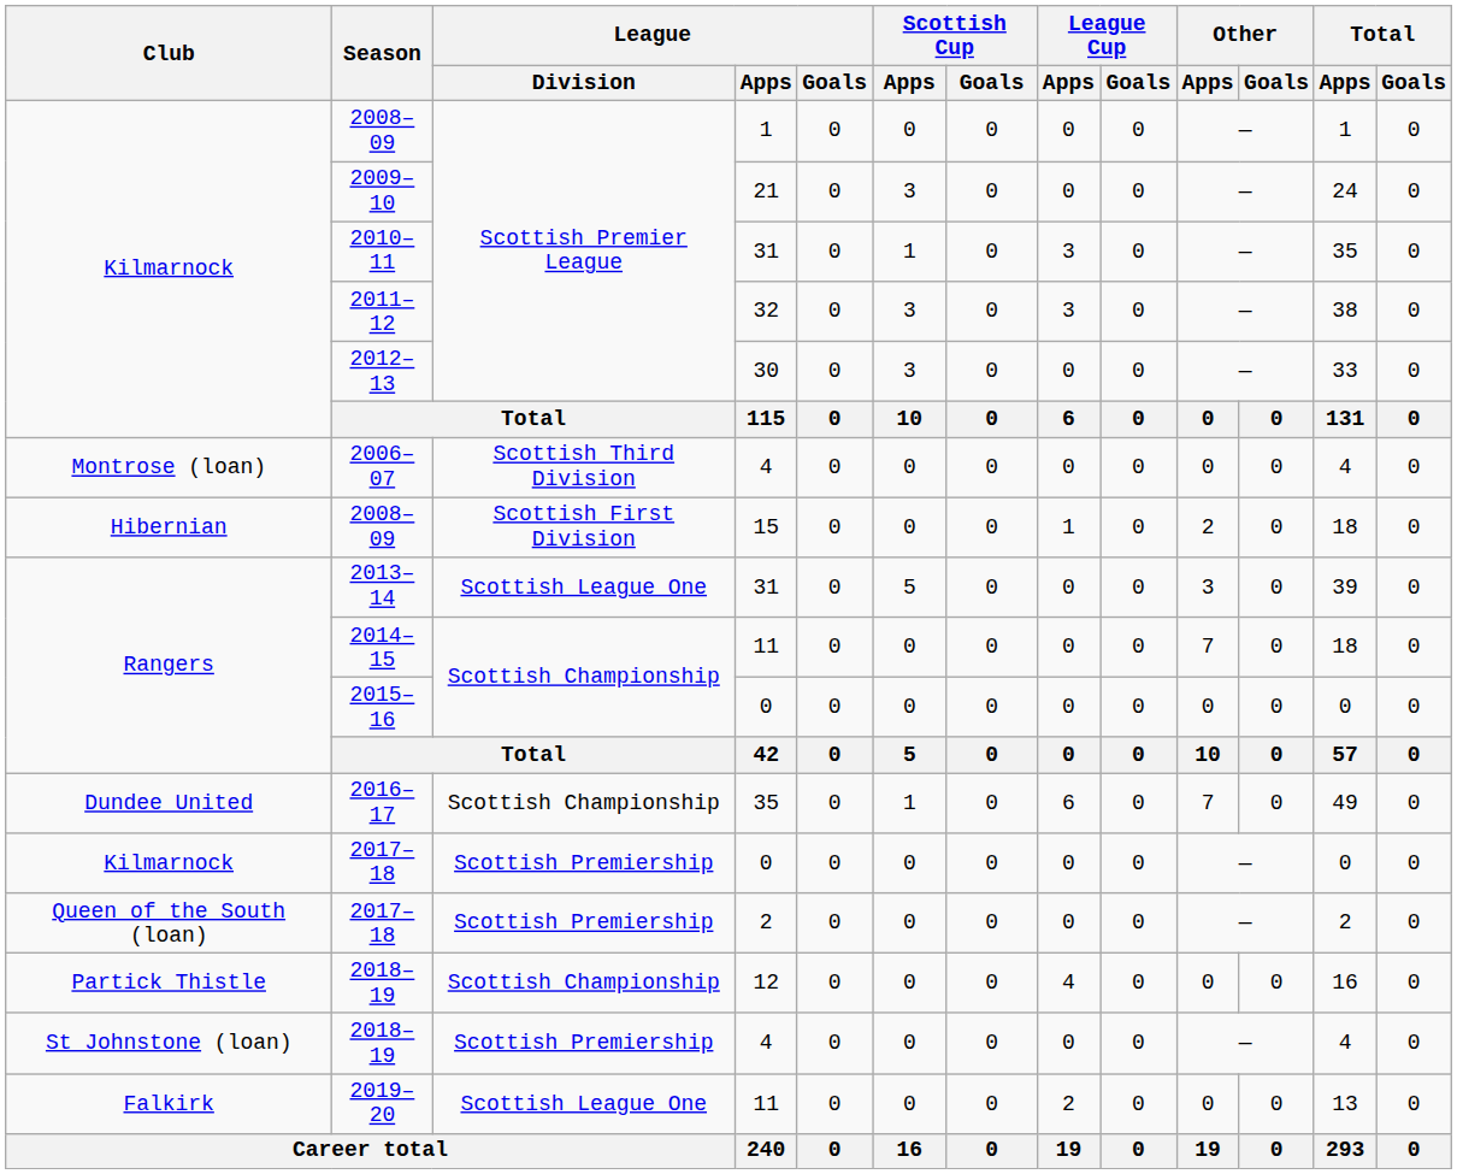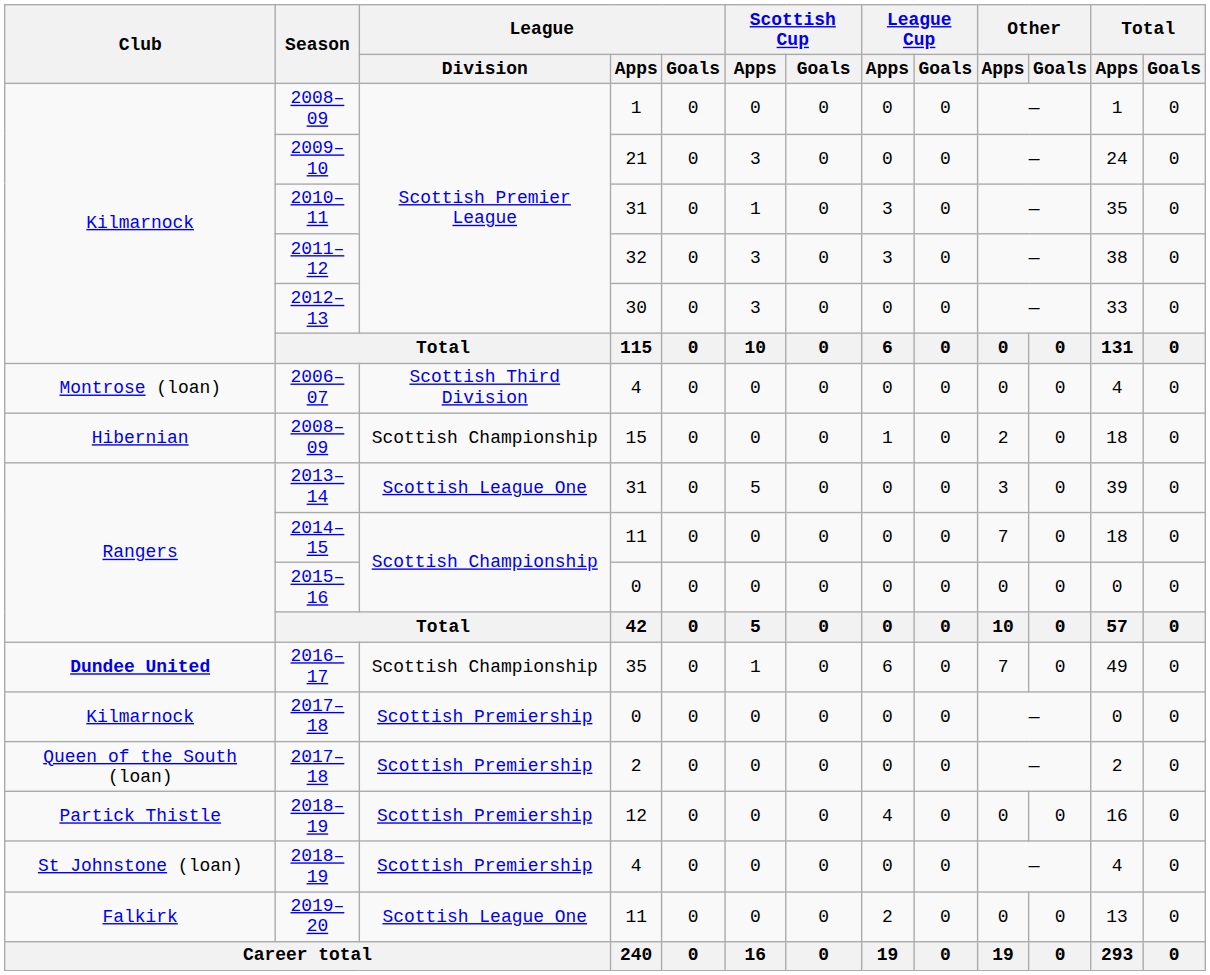2008–09 / 15 | League / Division: Scottish First Division -> Scottish Championship
2016–17 | Club: normal -> bold
2018–19 / 12 | League / Division: Scottish Championship -> Scottish Premiership
